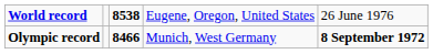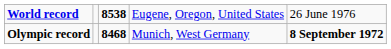Olympic record | column 3: 8466 -> 8468
